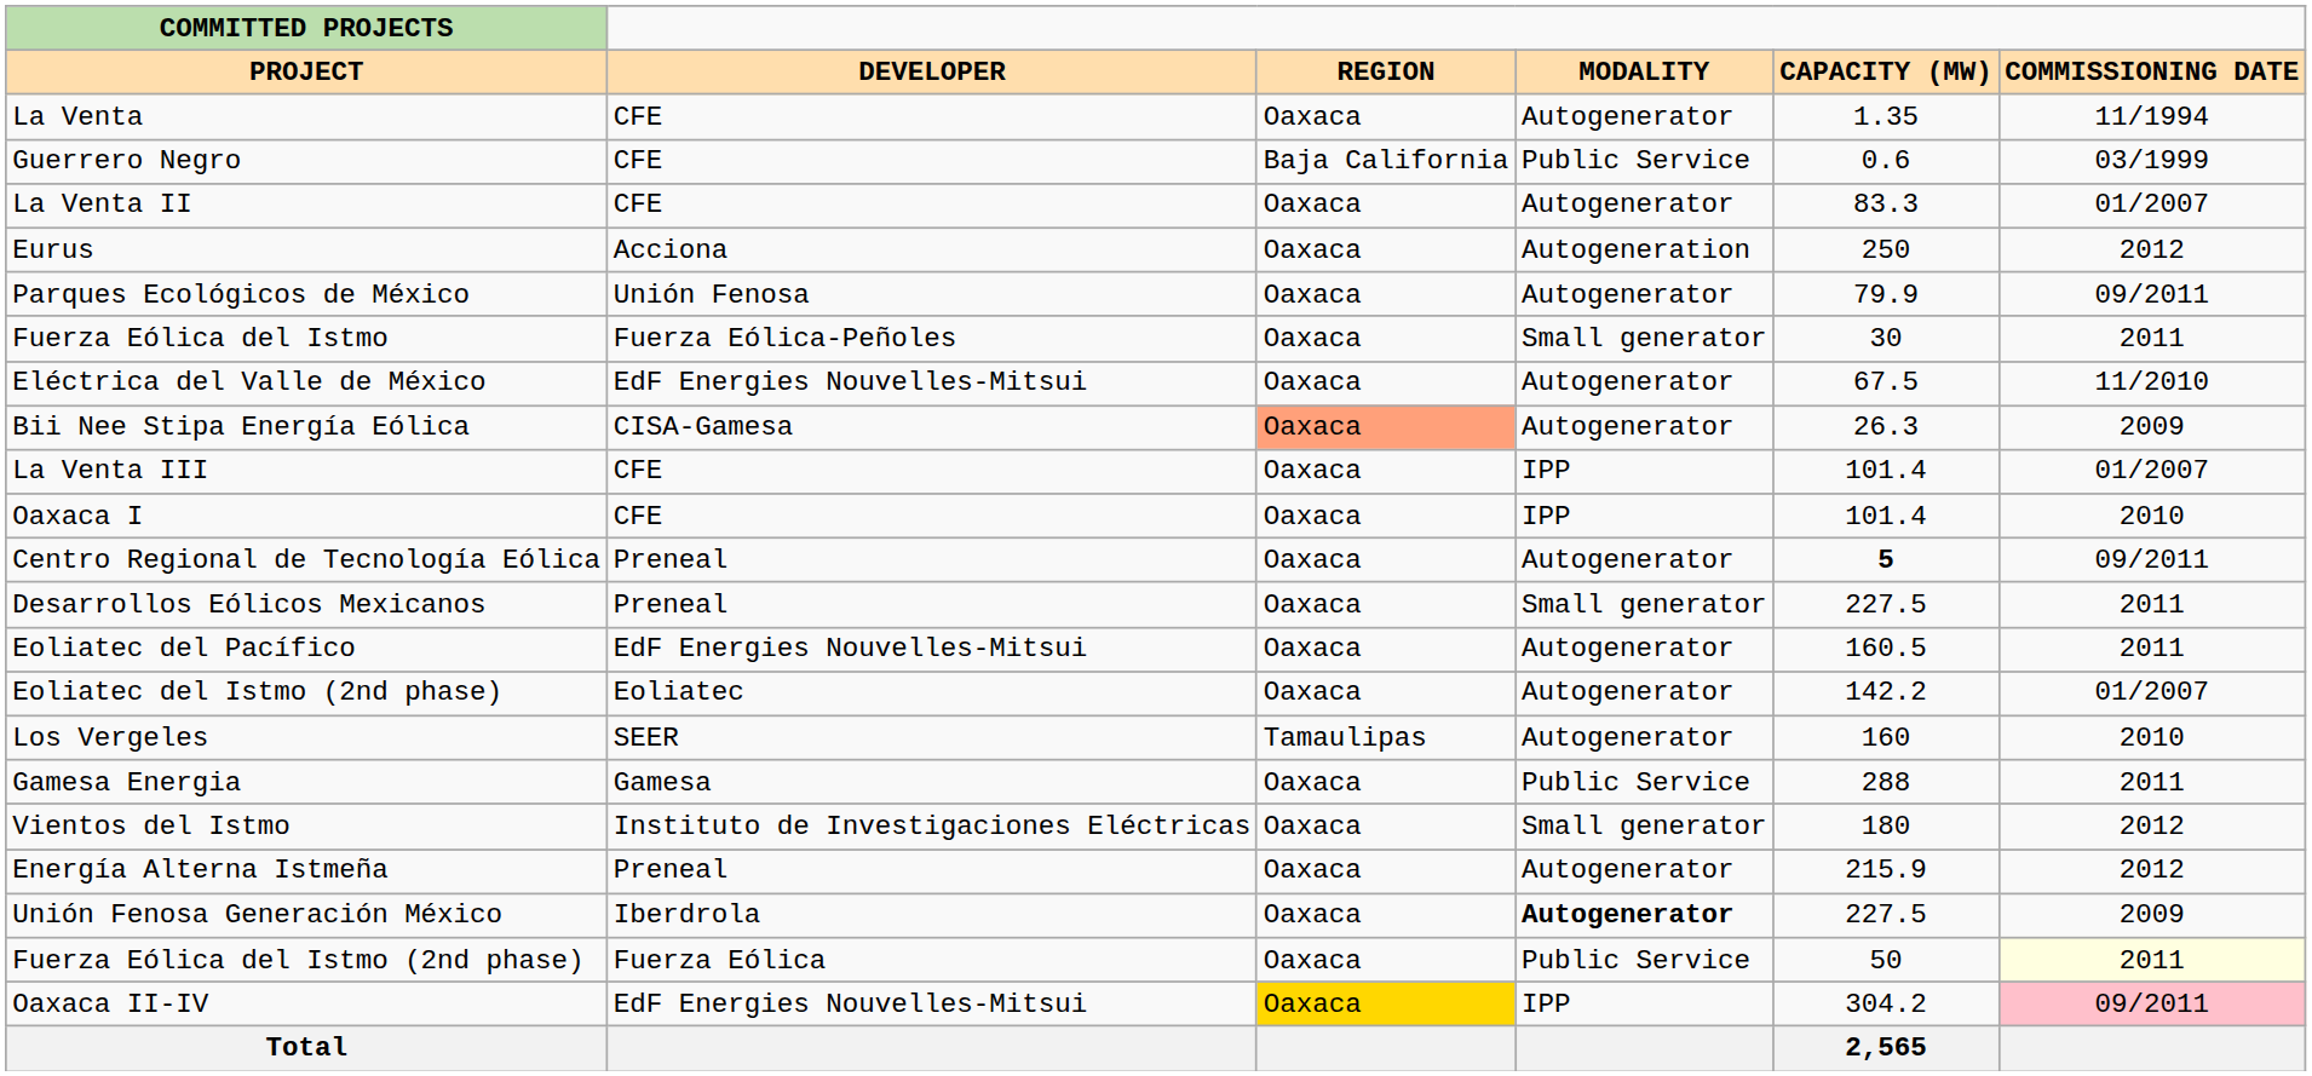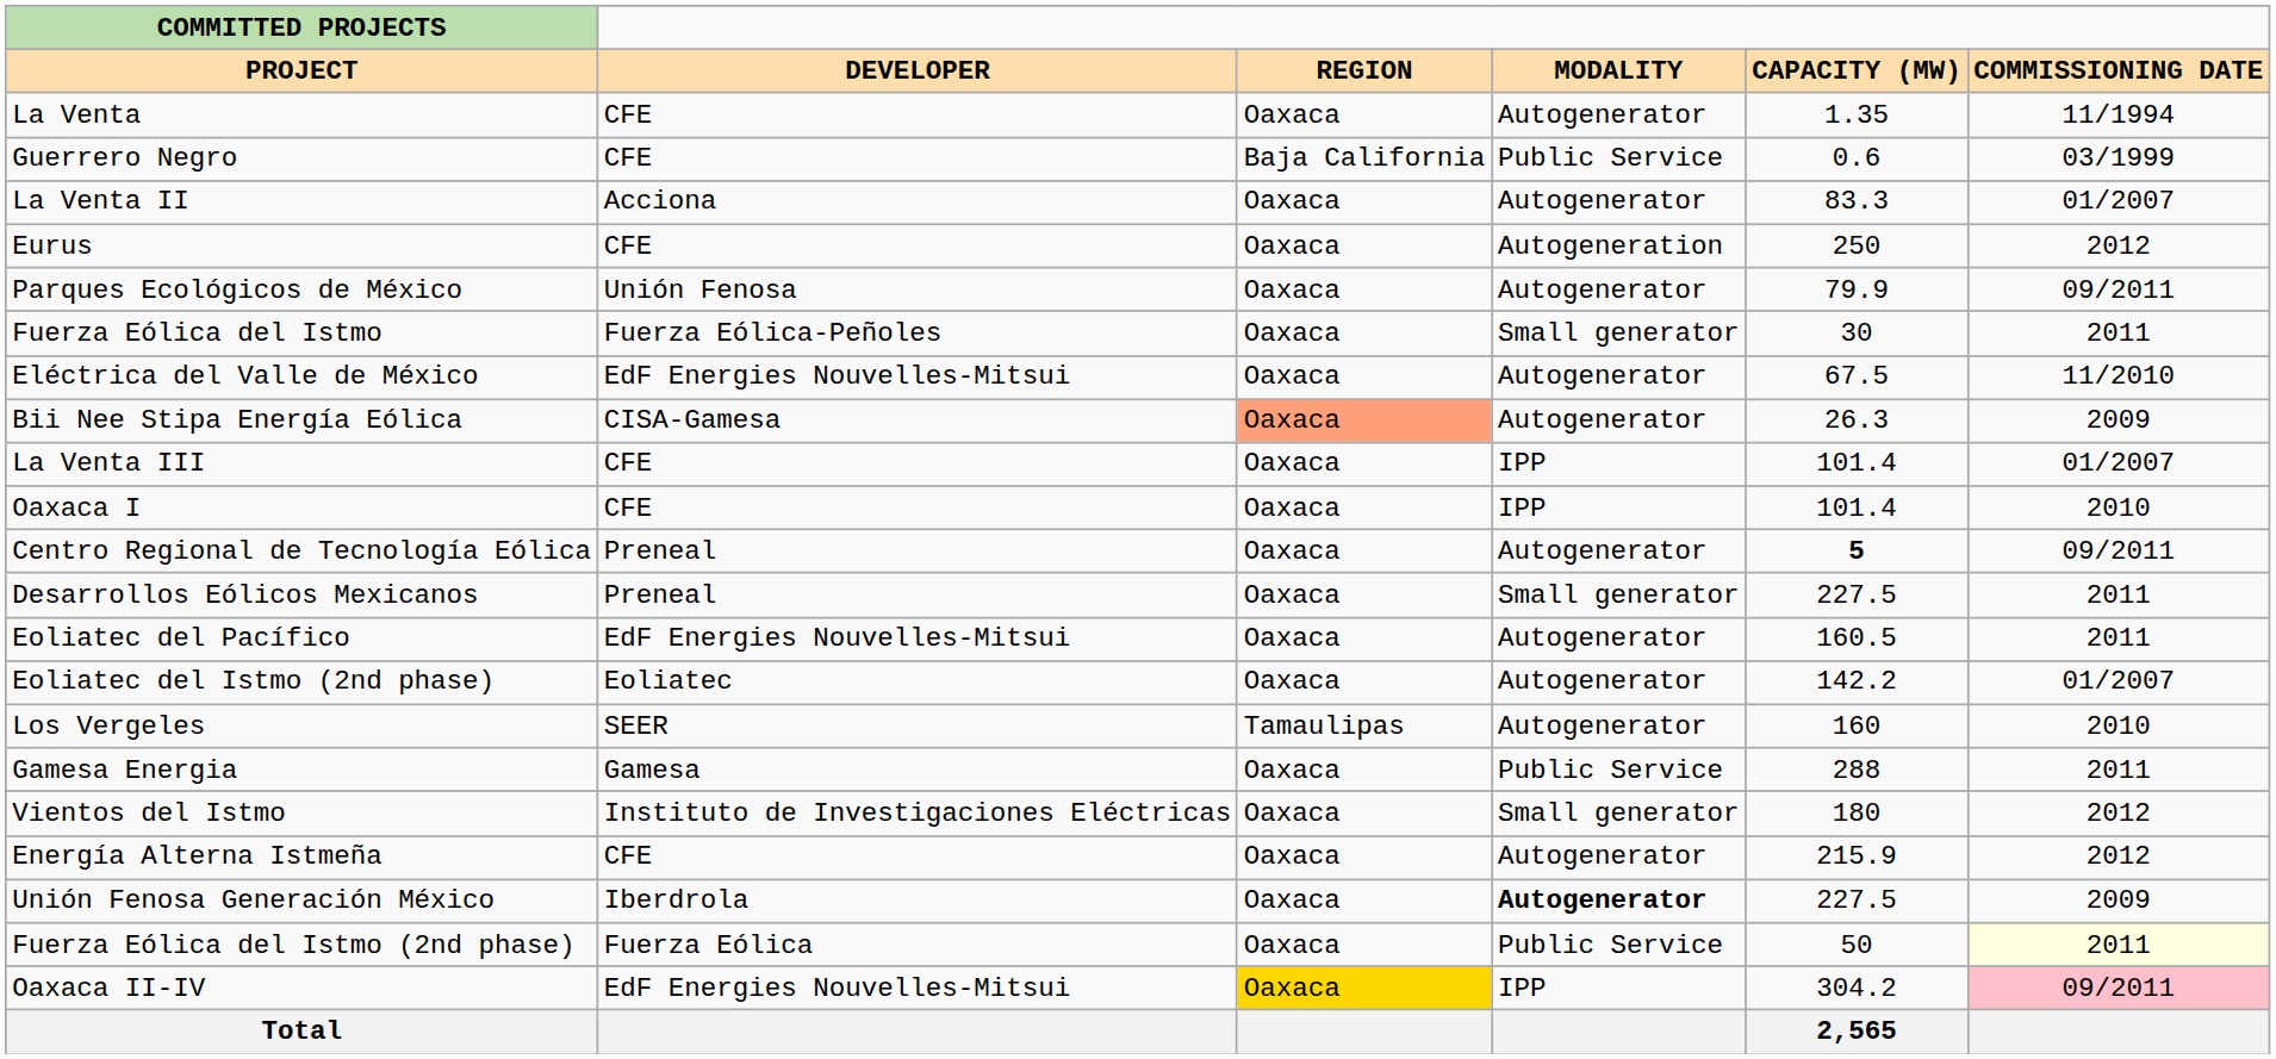La Venta II | DEVELOPER: CFE -> Acciona
Eurus | DEVELOPER: Acciona -> CFE
Energía Alterna Istmeña | DEVELOPER: Preneal -> CFE
